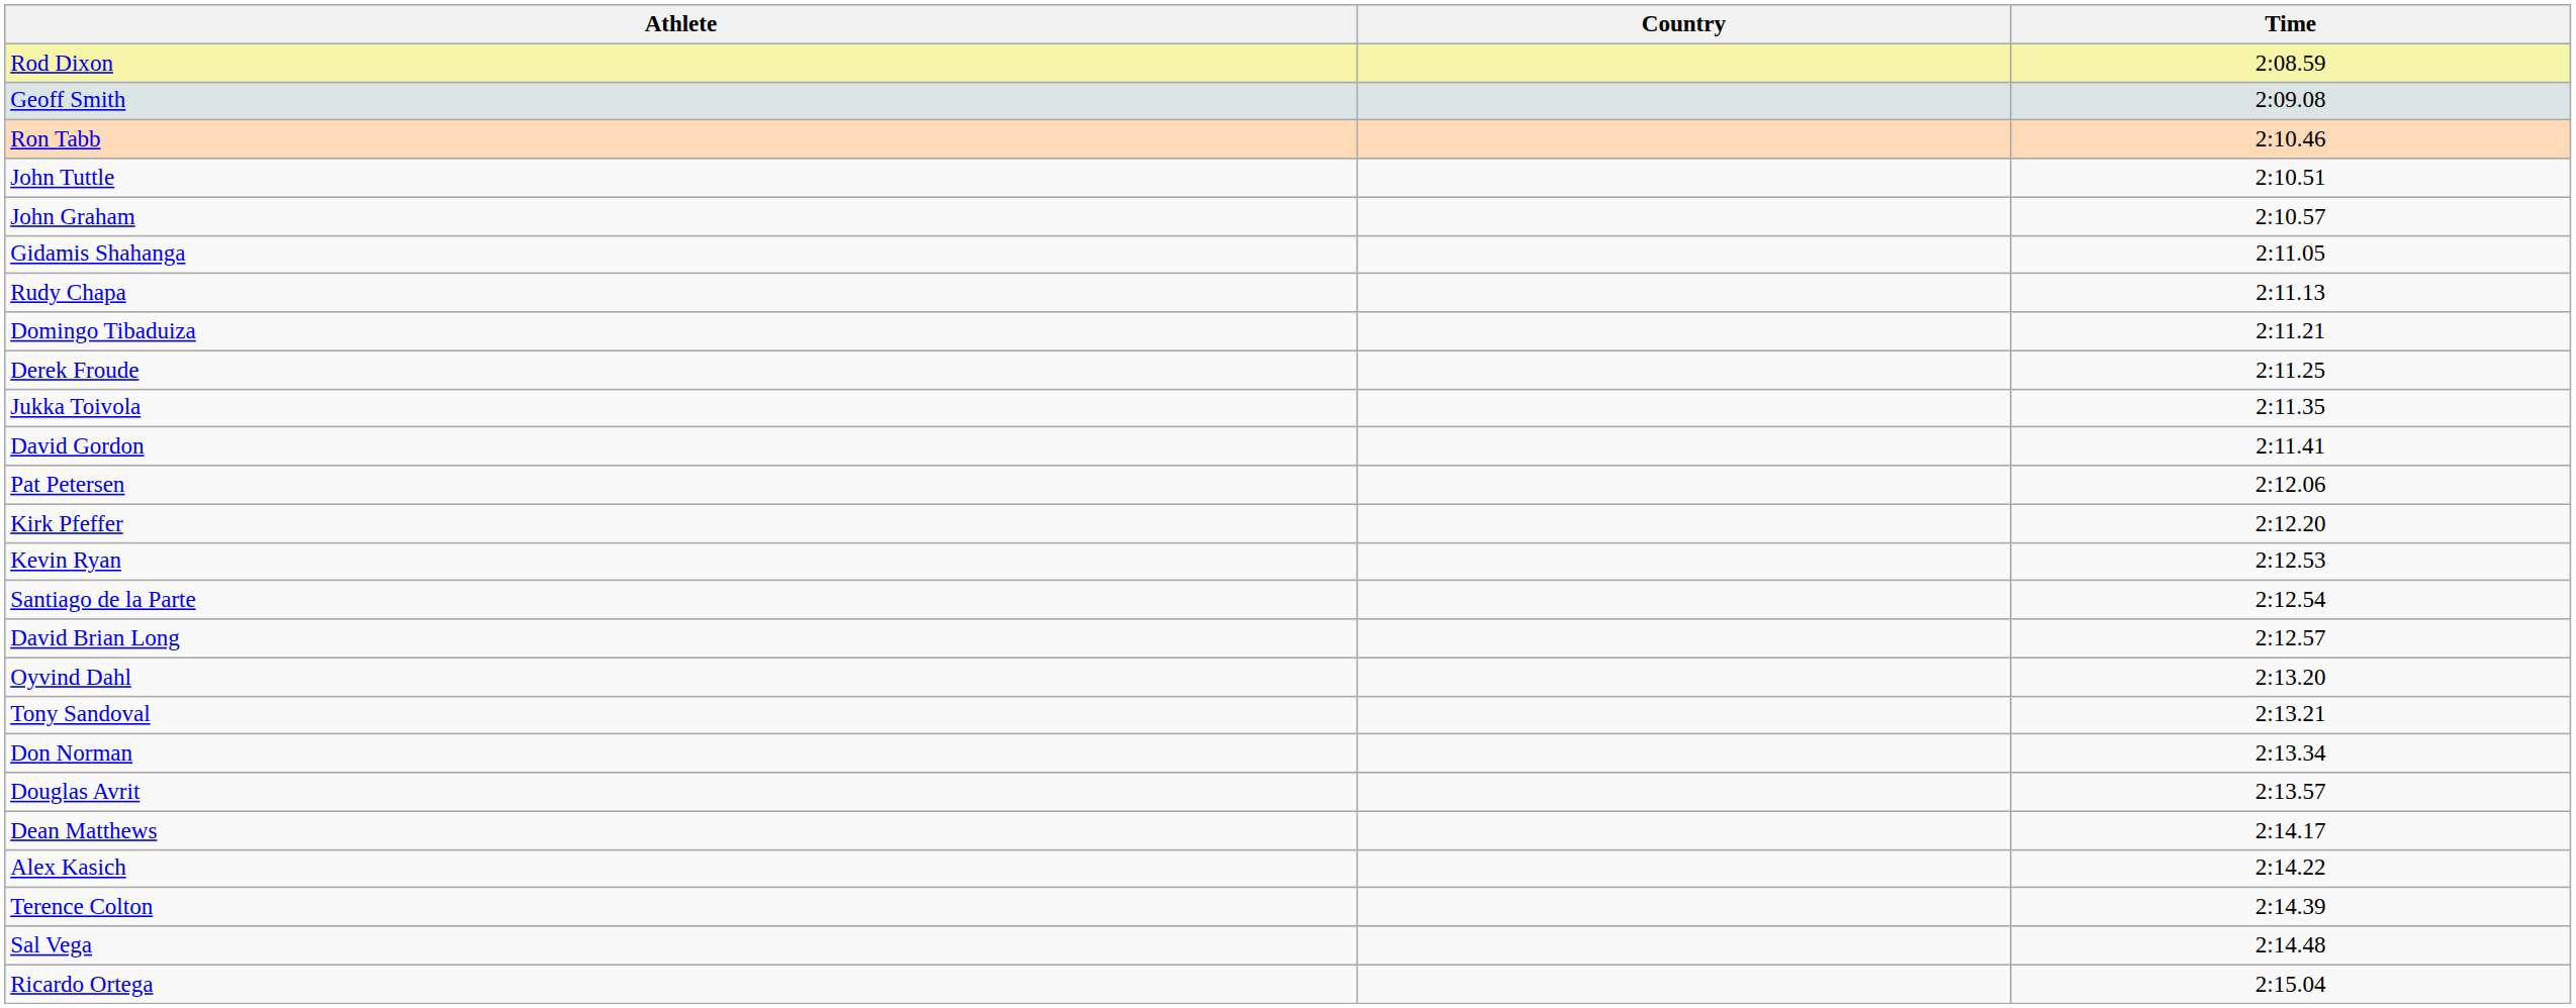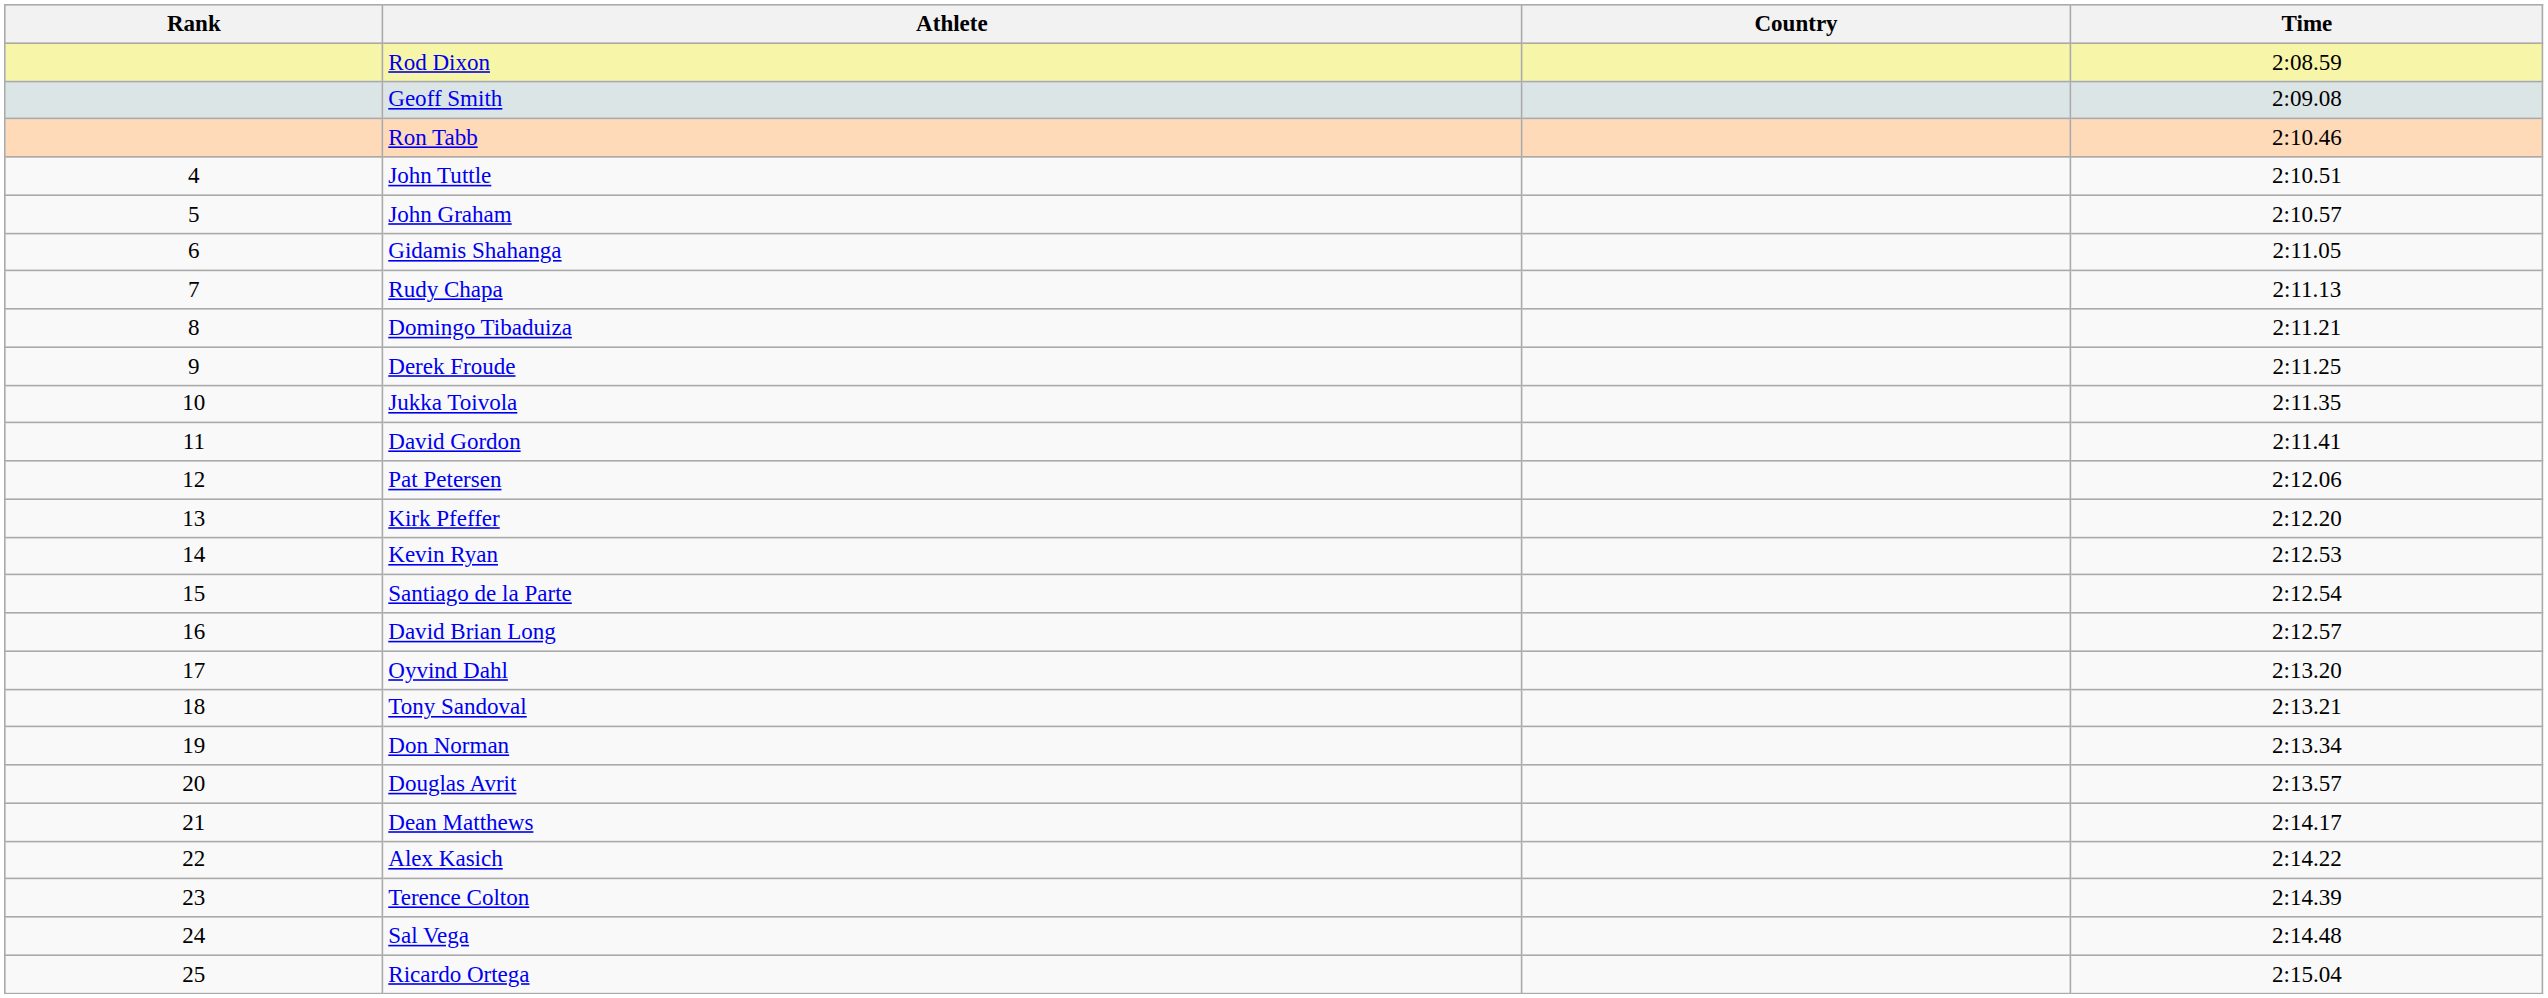+ column: Rank | 4 | 5 | 6 | 7 | 8 | 9 | 10 | 11 | 12 | 13 | 14 | 15 | 16 | 17 | 18 | 19 | 20 | 21 | 22 | 23 | 24 | 25
